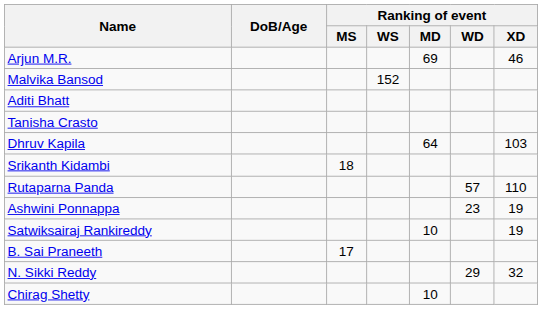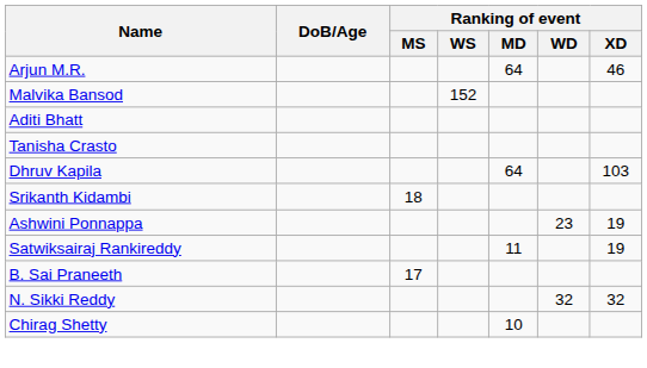Arjun M.R. | Ranking of event / MD: 69 -> 64
- row: Rutaparna Panda | 57 | 110
Satwiksairaj Rankireddy | Ranking of event / MD: 10 -> 11
N. Sikki Reddy | Ranking of event / WD: 29 -> 32
